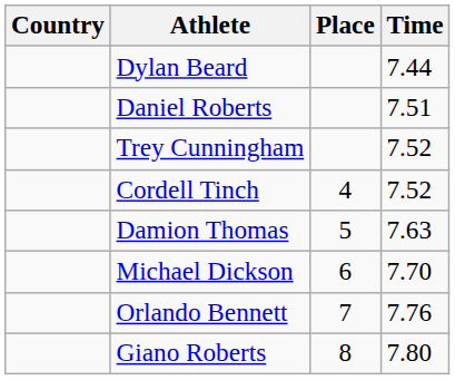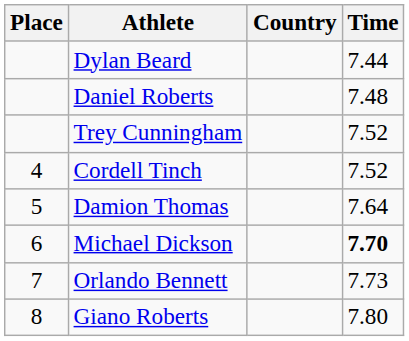columns swapped: Place <-> Country
Daniel Roberts | Time: 7.51 -> 7.48
Damion Thomas | Time: 7.63 -> 7.64
Michael Dickson | Time: normal -> bold
Orlando Bennett | Time: 7.76 -> 7.73
